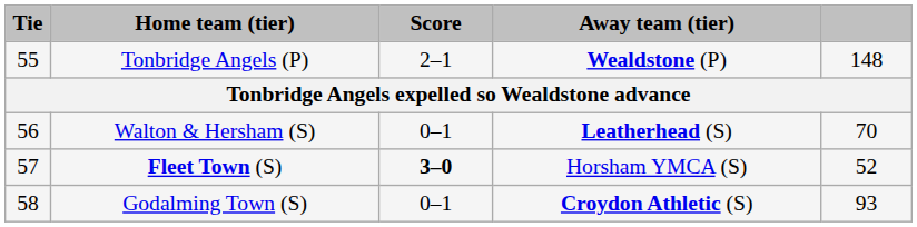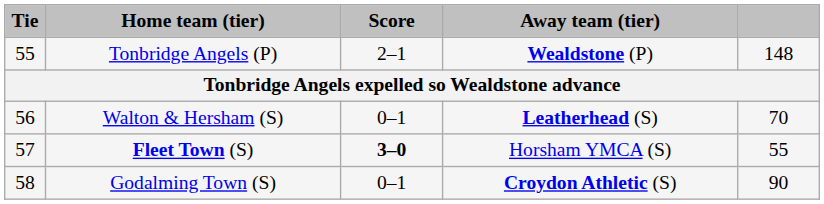Fleet Town (S) | column 5: 52 -> 55
Godalming Town (S) | column 5: 93 -> 90
